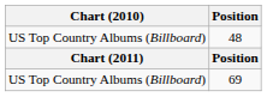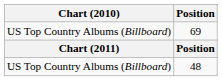rows swapped: 48 <-> 69
